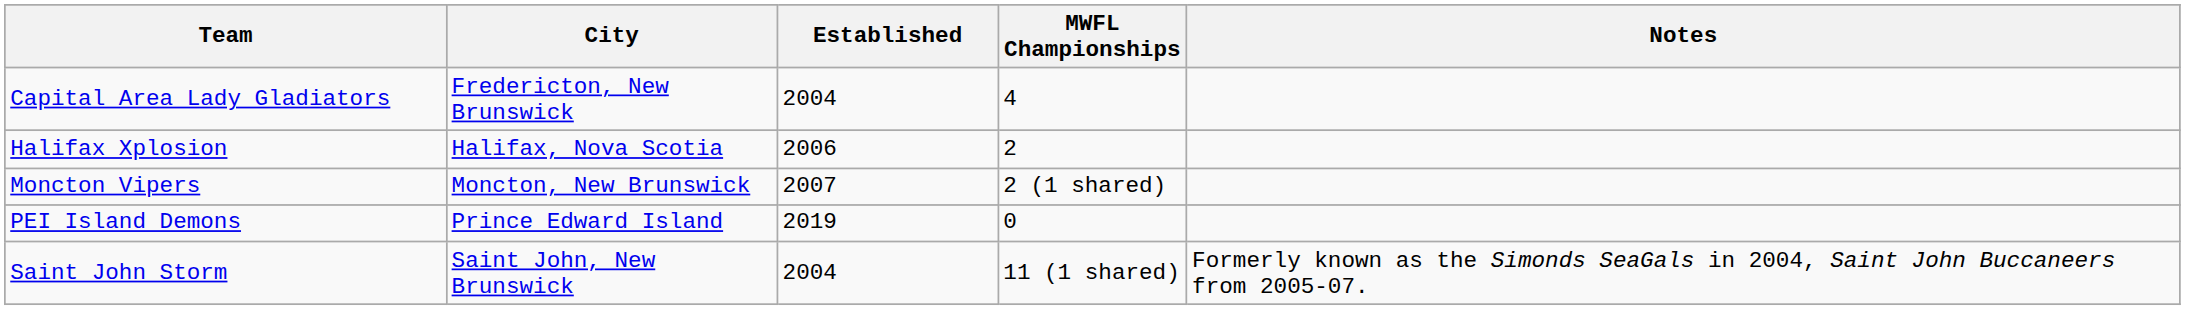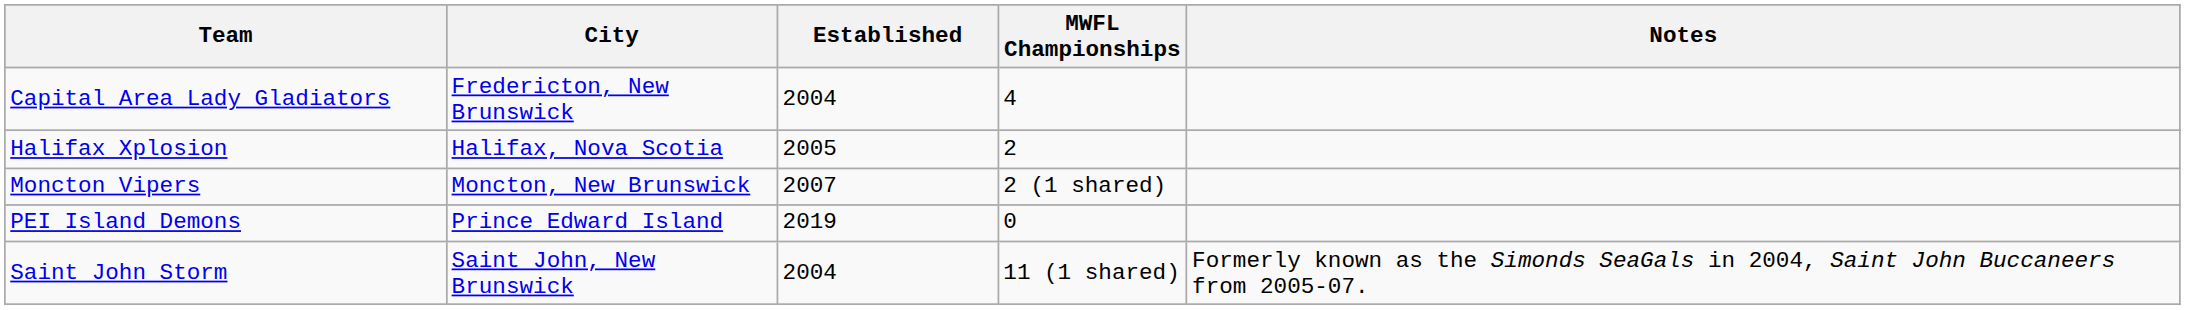Halifax Xplosion | Established: 2006 -> 2005
